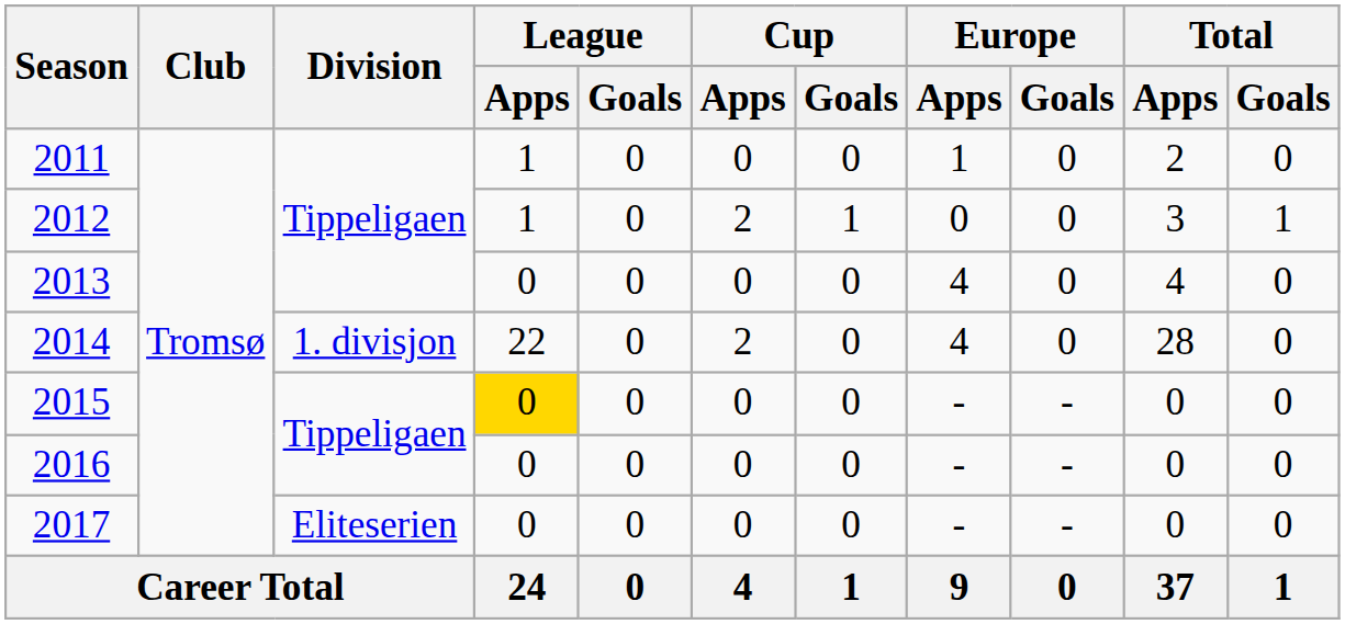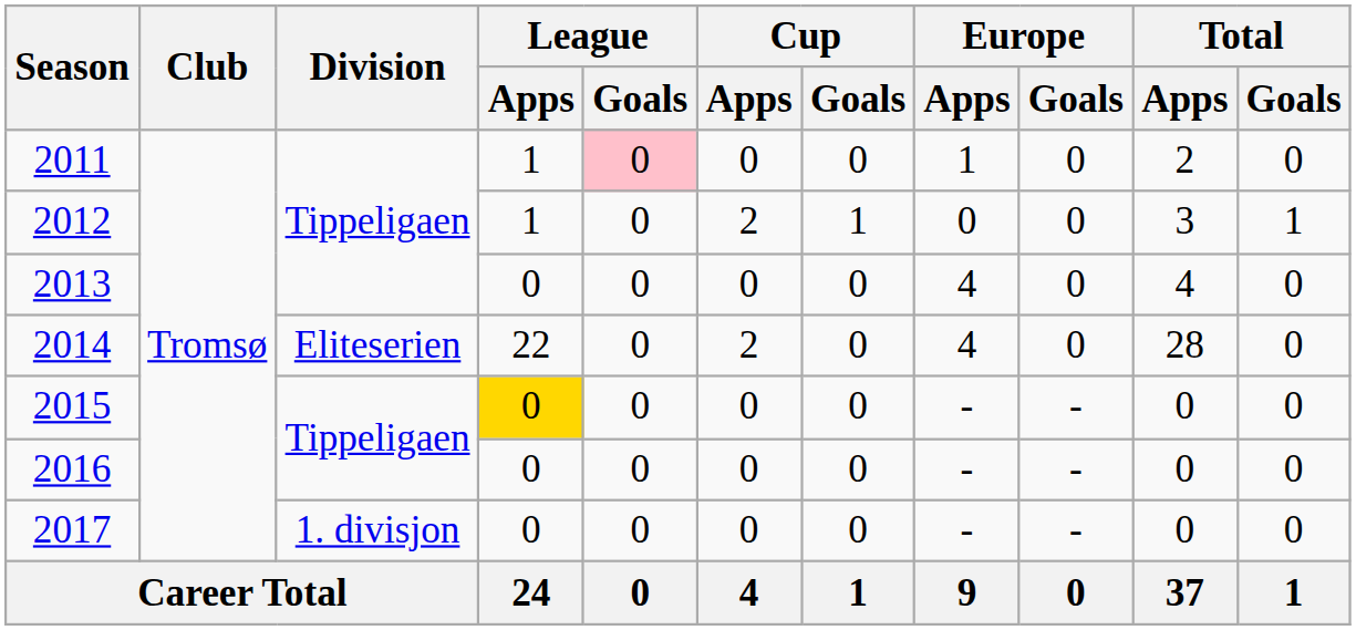2011 | League / Goals: no background -> pink background
2014 | Division: 1. divisjon -> Eliteserien
2017 | Division: Eliteserien -> 1. divisjon
